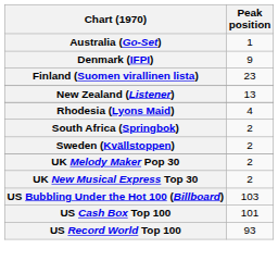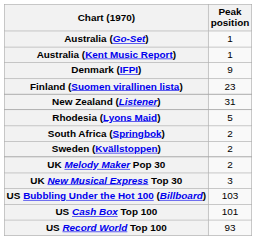+ row: Australia (Kent Music Report) | 1
New Zealand (Listener) | Peak position: 13 -> 31
Rhodesia (Lyons Maid) | Peak position: 4 -> 5
UK New Musical Express Top 30 | Peak position: 2 -> 3
